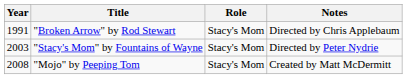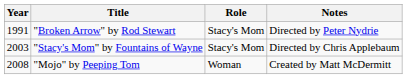"Broken Arrow" by Rod Stewart | Notes: Directed by Chris Applebaum -> Directed by Peter Nydrie
"Stacy's Mom" by Fountains of Wayne | Notes: Directed by Peter Nydrie -> Directed by Chris Applebaum
"Mojo" by Peeping Tom | Role: Stacy's Mom -> Woman
